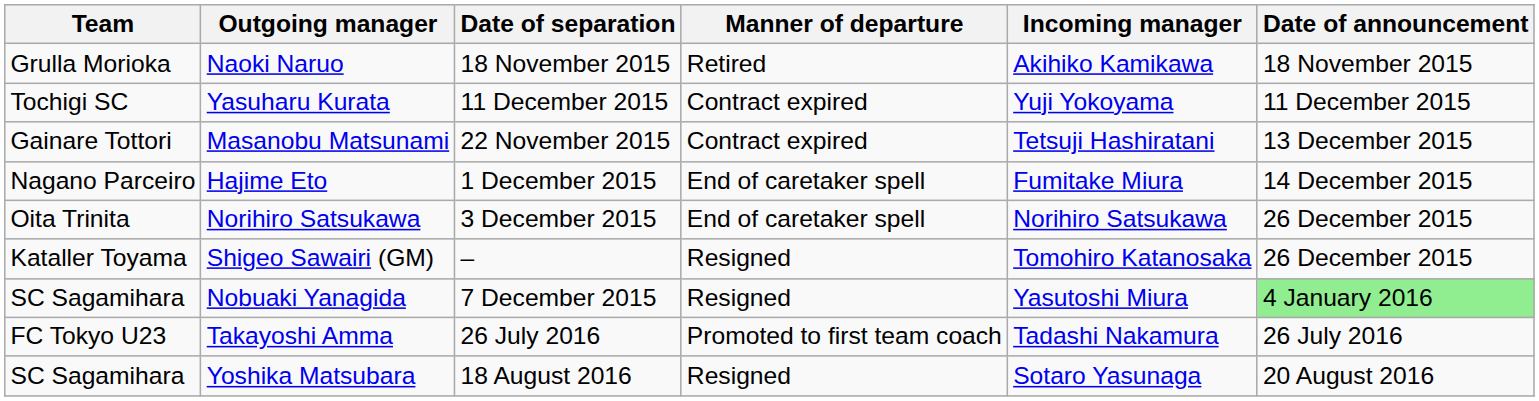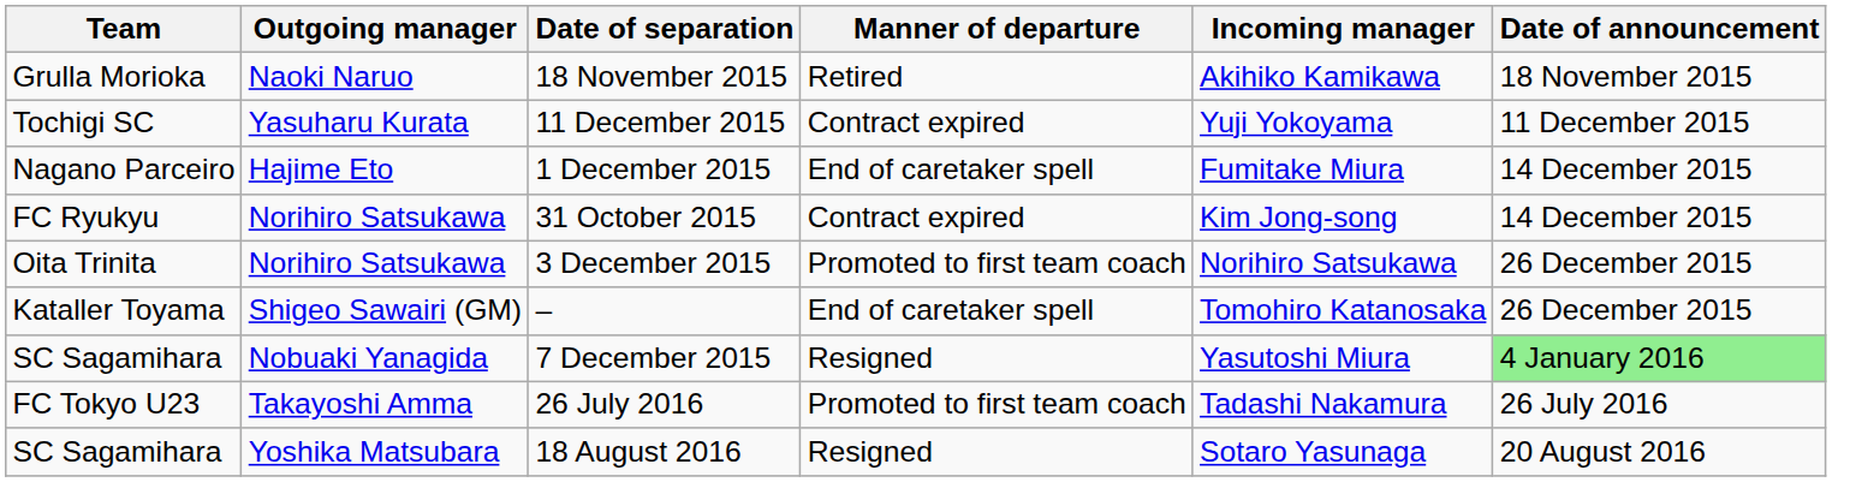- row: Gainare Tottori | Masanobu Matsunami | 22 November 2015 | Contract expired | Tetsuji Hashiratani | 13 December 2015
+ row: FC Ryukyu | Norihiro Satsukawa | 31 October 2015 | Contract expired | Kim Jong-song | 14 December 2015
3 December 2015 | Manner of departure: End of caretaker spell -> Promoted to first team coach
– | Manner of departure: Resigned -> End of caretaker spell
